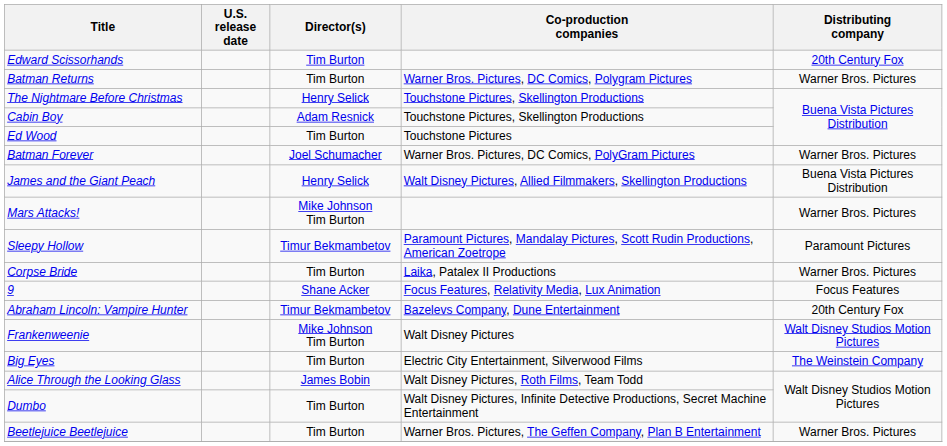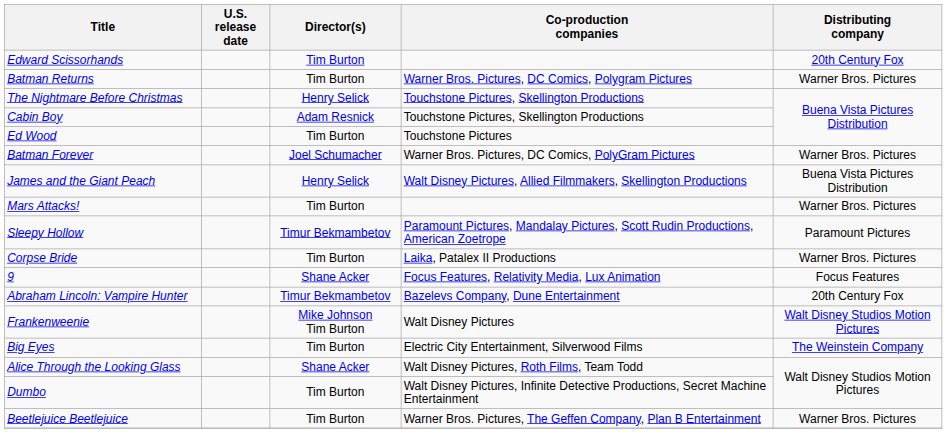Mars Attacks! | Director(s): Mike Johnson Tim Burton -> Tim Burton
Alice Through the Looking Glass | Director(s): James Bobin -> Shane Acker
